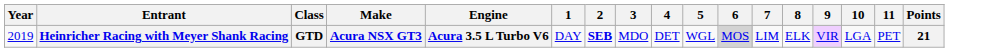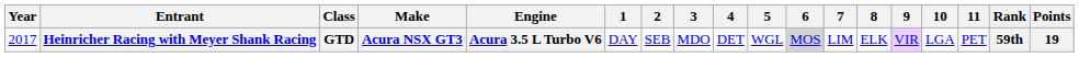+ column: Rank | 59th
Heinricher Racing with Meyer Shank Racing | Year: 2019 -> 2017
Heinricher Racing with Meyer Shank Racing | 2: bold -> normal
Heinricher Racing with Meyer Shank Racing | Points: 21 -> 19
